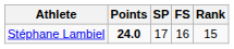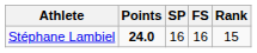Stéphane Lambiel | SP: 17 -> 16
